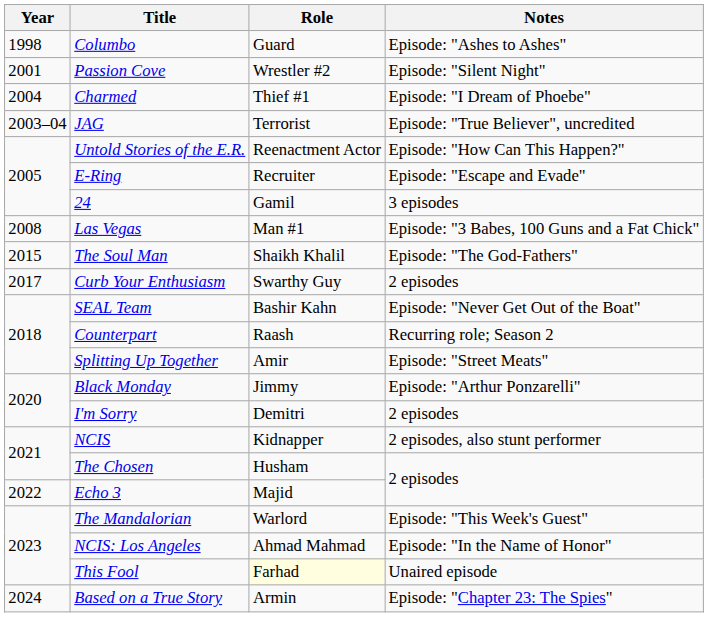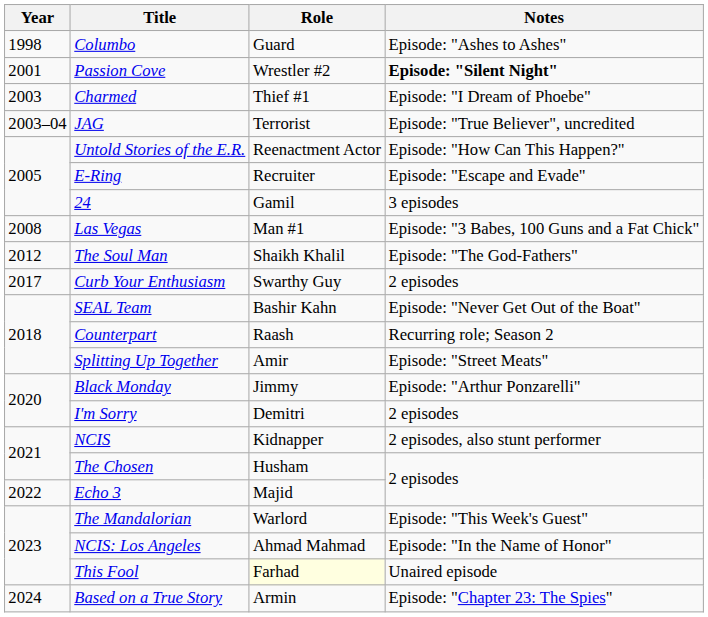Passion Cove | Notes: normal -> bold
Charmed | Year: 2004 -> 2003
The Soul Man | Year: 2015 -> 2012
